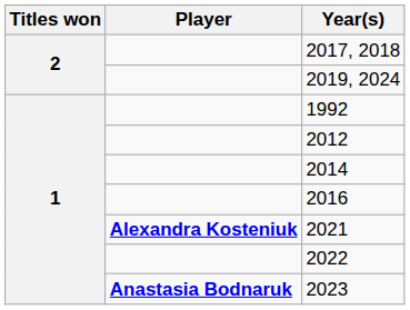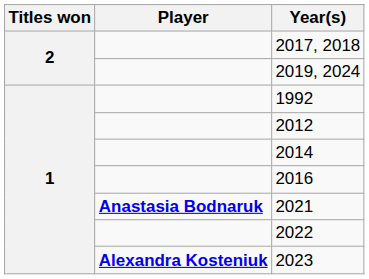2021 | Player: Alexandra Kosteniuk -> Anastasia Bodnaruk
2023 | Player: Anastasia Bodnaruk -> Alexandra Kosteniuk
